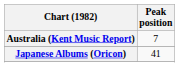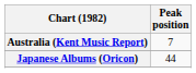Japanese Albums (Oricon) | Peak position: 41 -> 44
